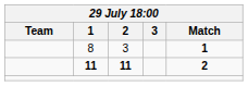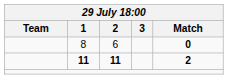8 | 2: 3 -> 6
8 | Match: 1 -> 0
